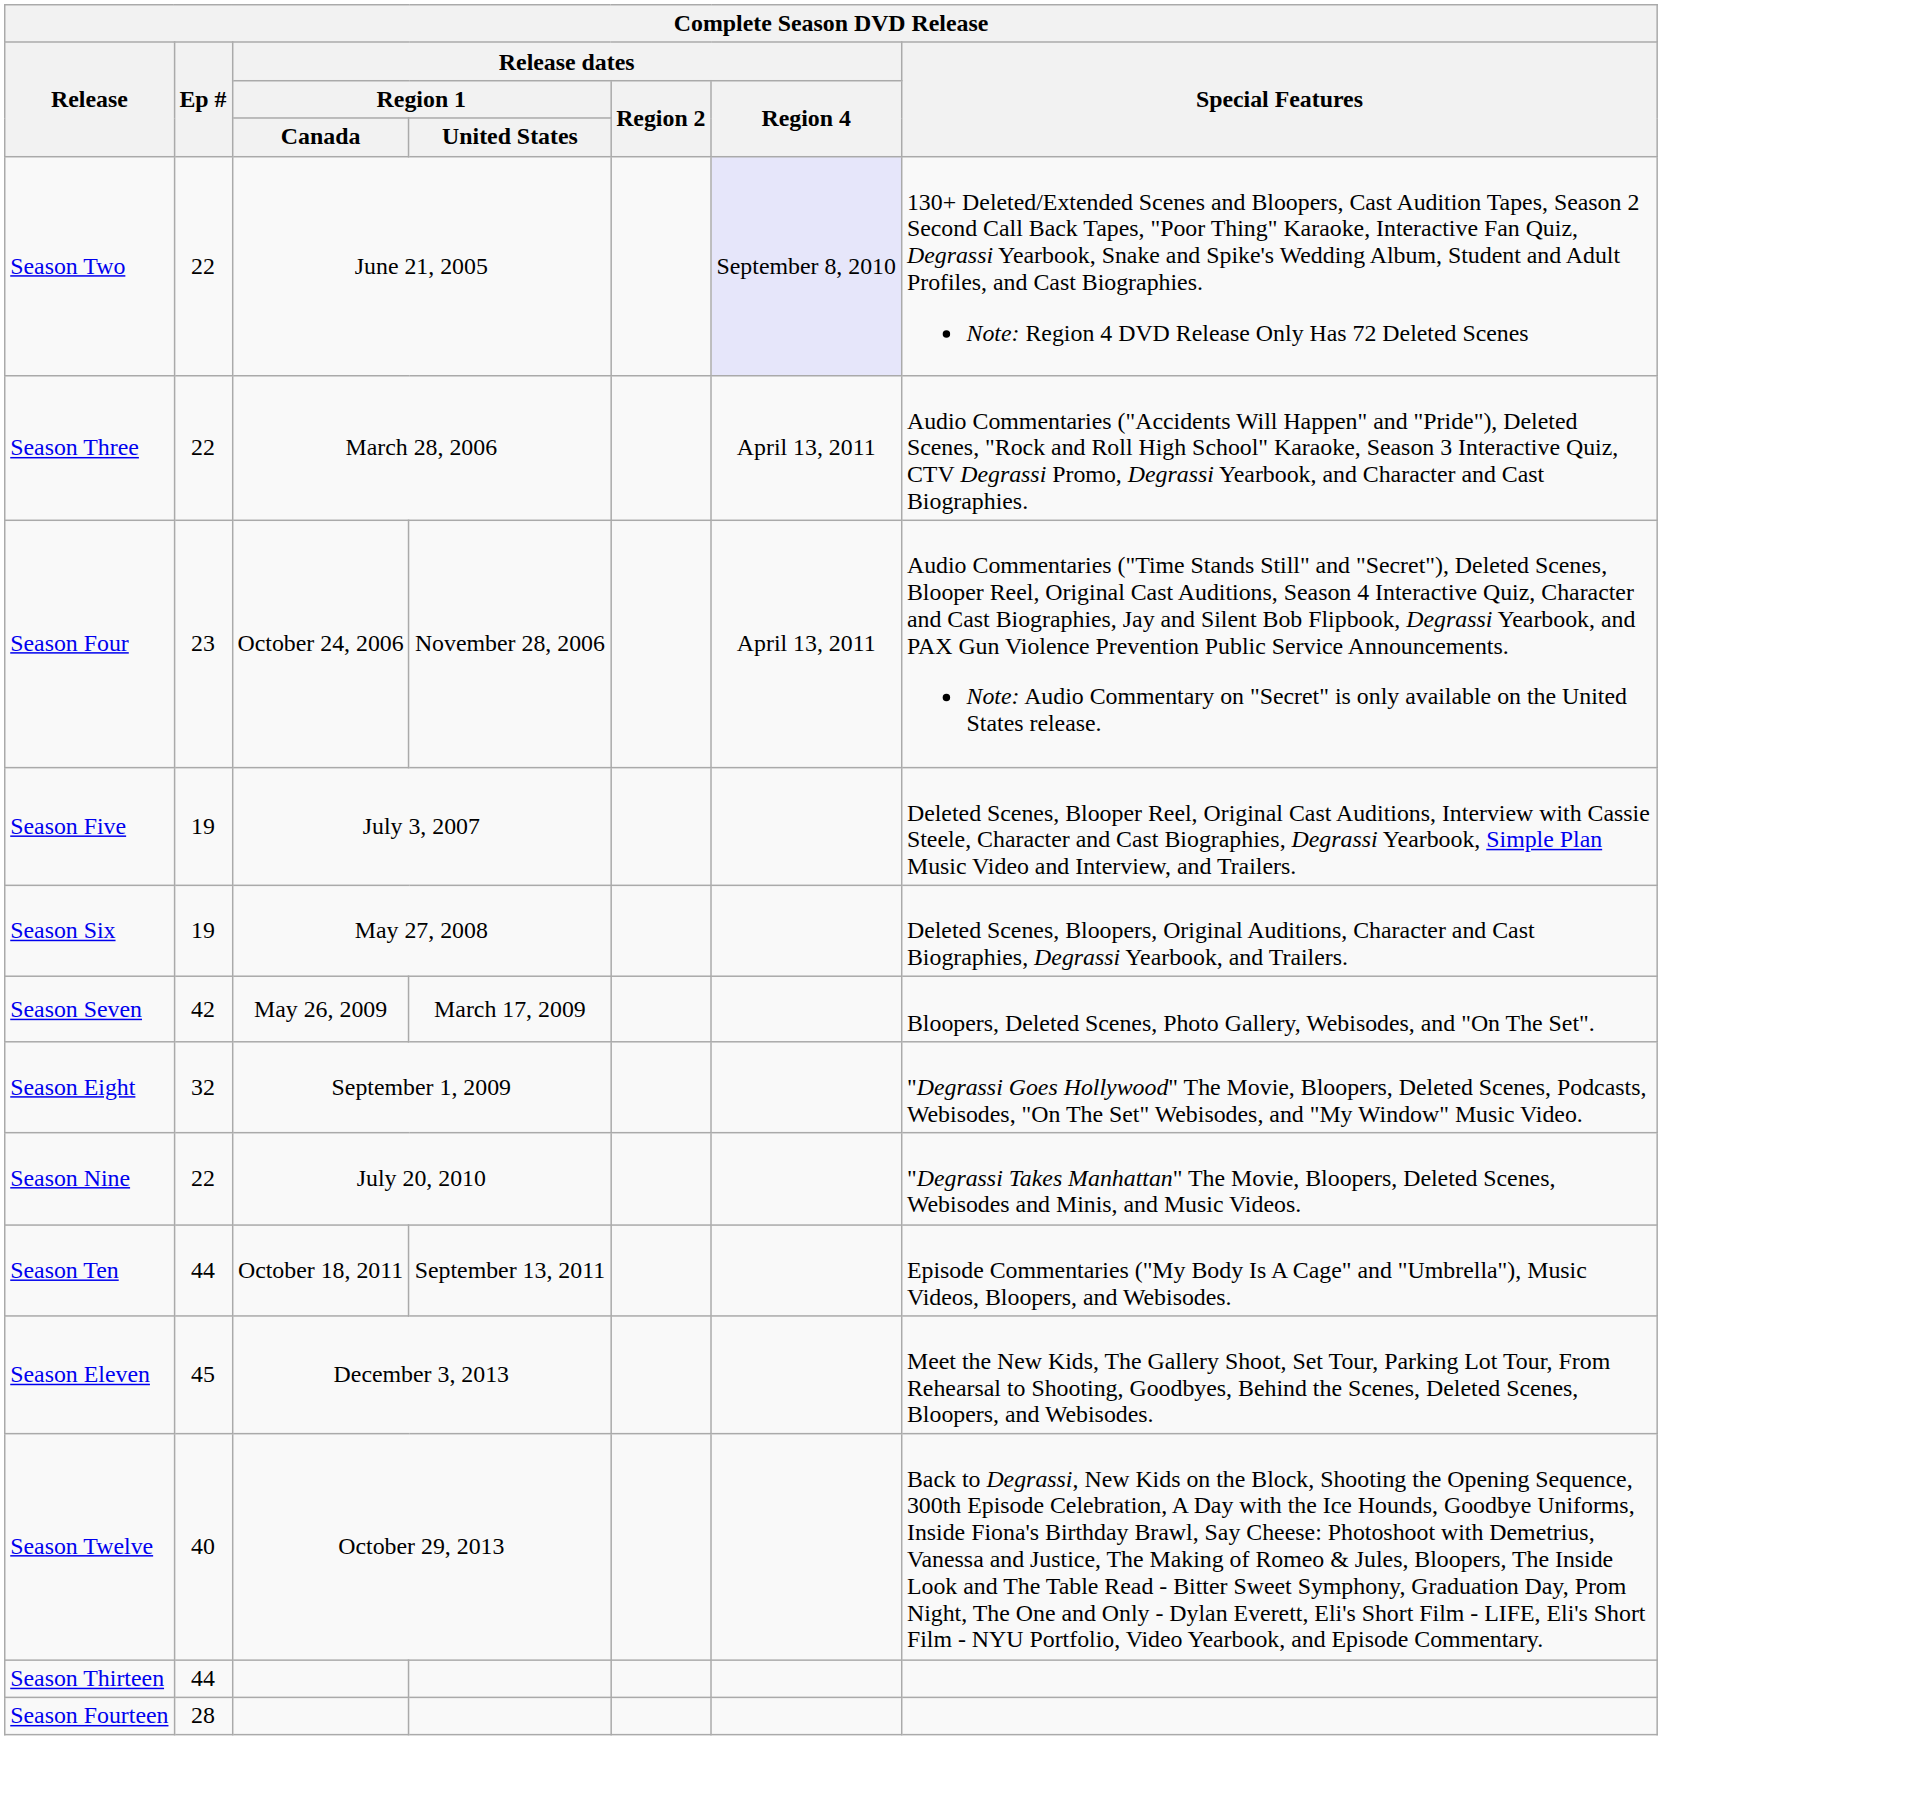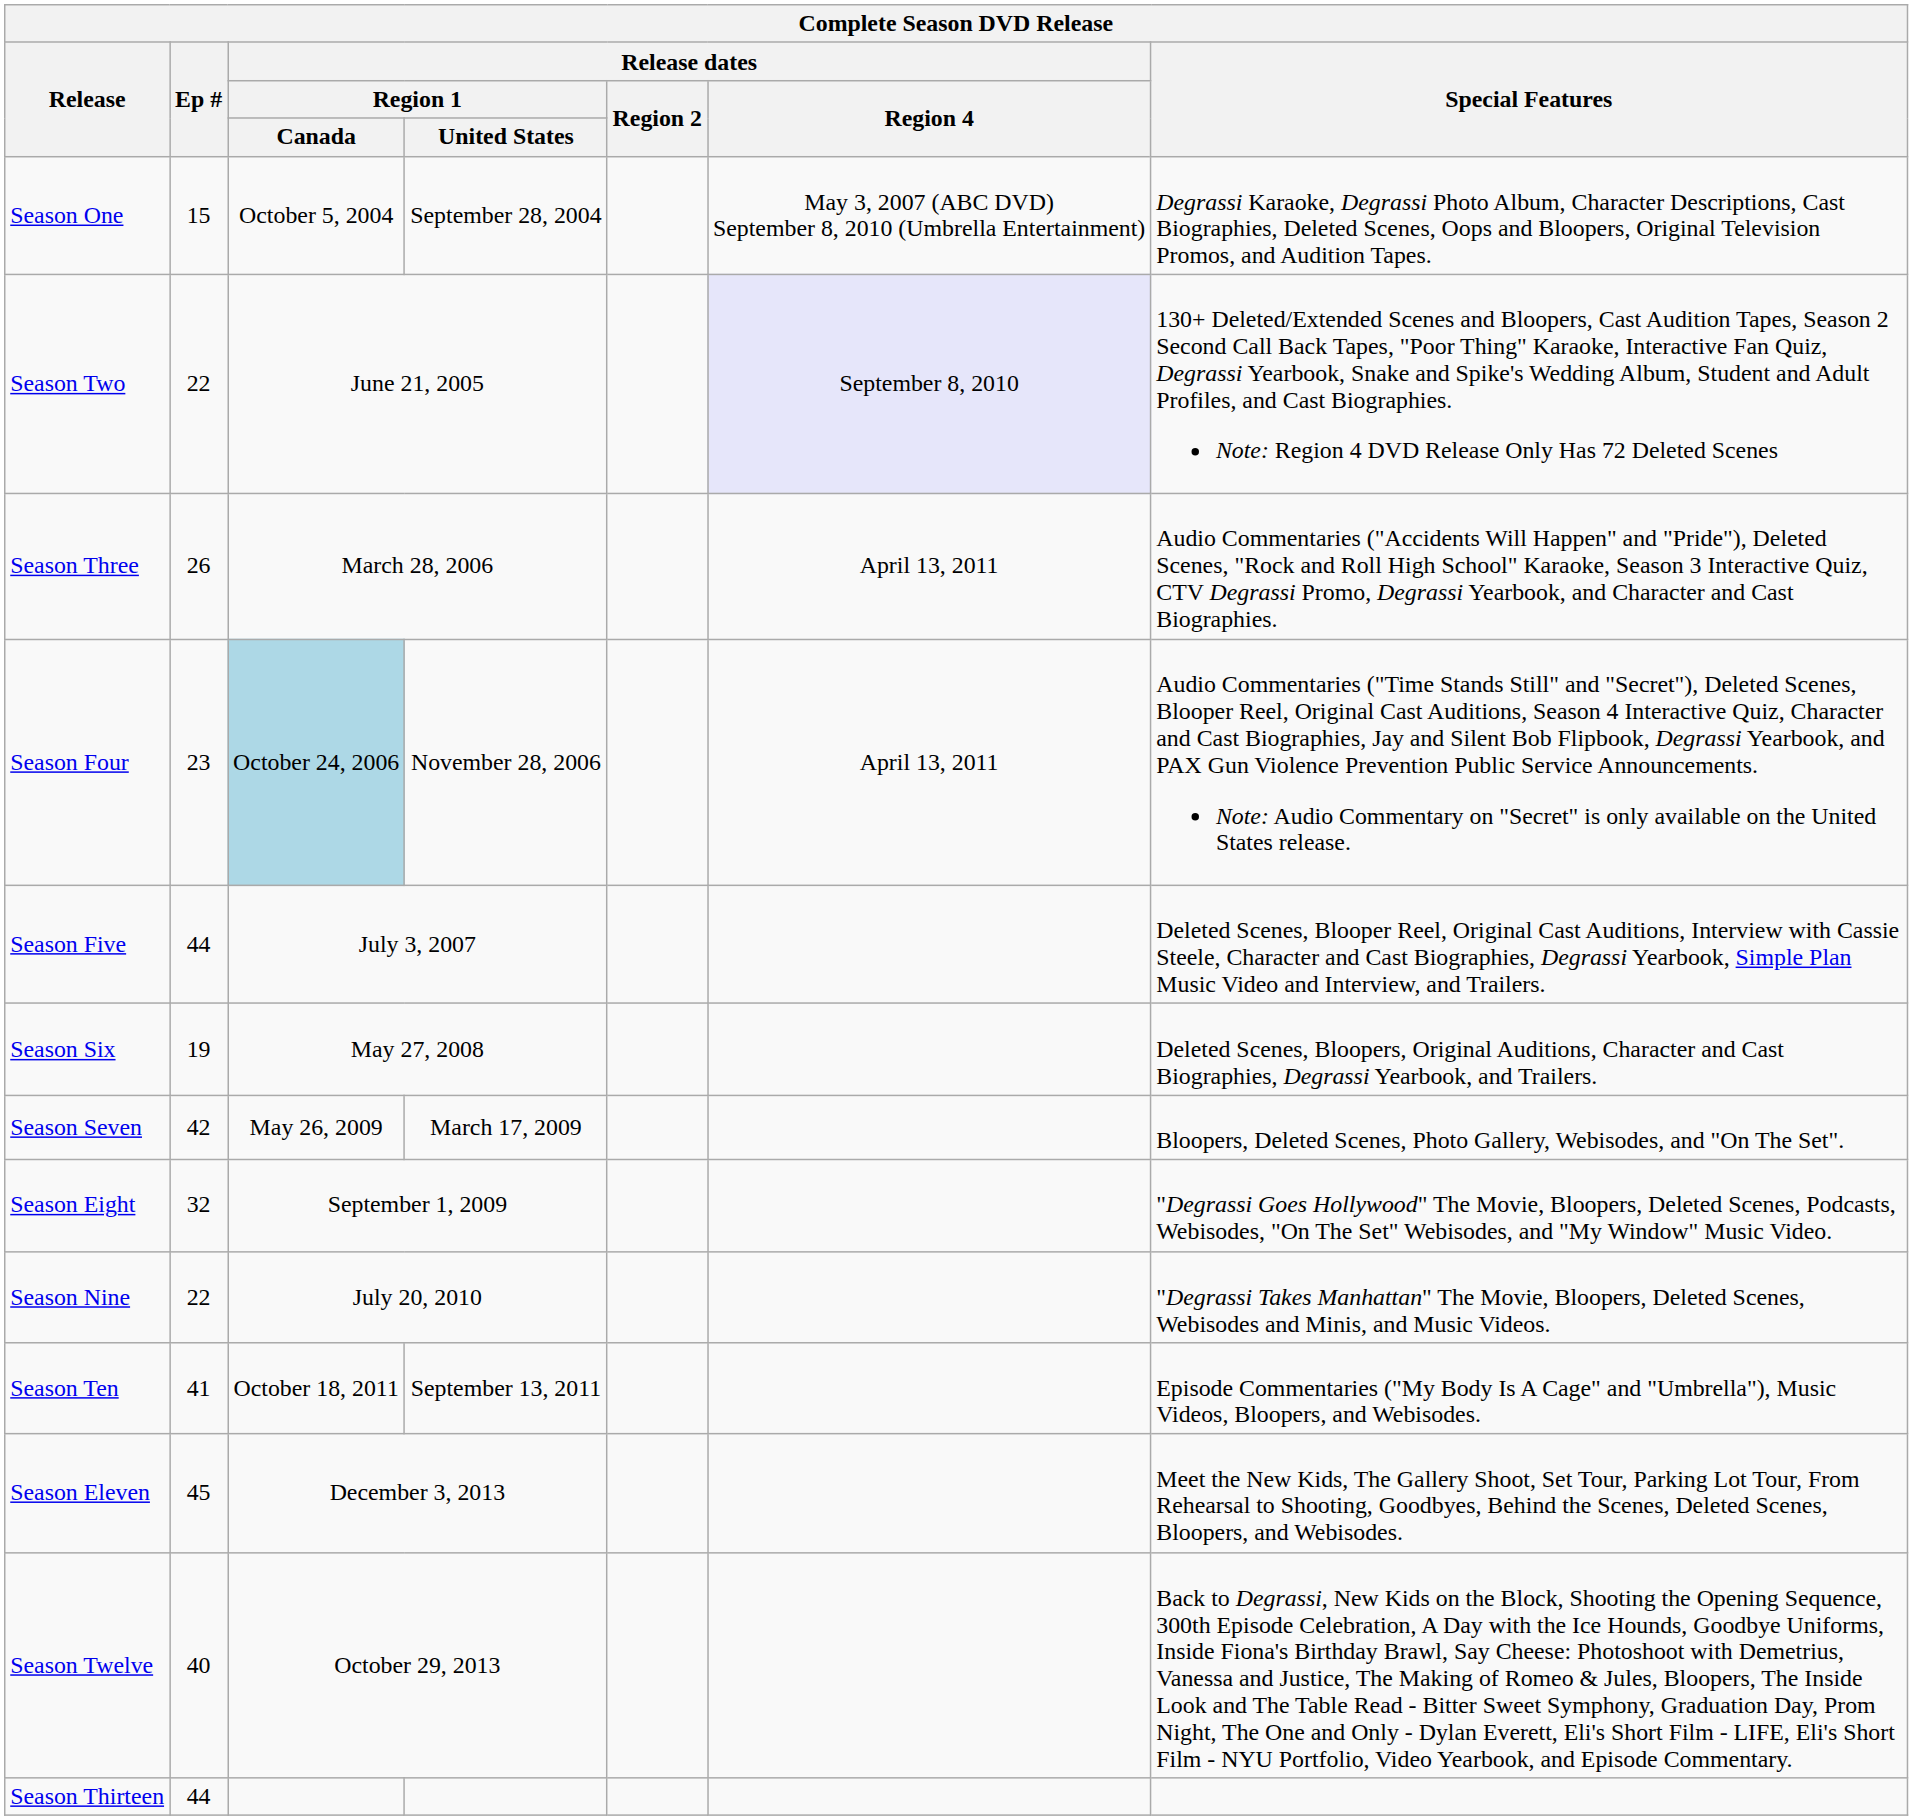+ row: Season One | 15 | October 5, 2004 | September 28, 2004 | May 3, 2007 (ABC DVD) September 8, 2010 (Umbrella Entertainment) | Degrassi Karaoke, Degrassi Photo Album, Character Descriptions, Cast Biographies, Deleted Scenes, Oops and Bloopers, Original Television Promos, and Audition Tapes.
Season Three | Ep #: 22 -> 26
Season Four | Release dates / Region 1 / Canada: no background -> lightblue background
Season Five | Ep #: 19 -> 44
Season Ten | Ep #: 44 -> 41
- row: Season Fourteen | 28
